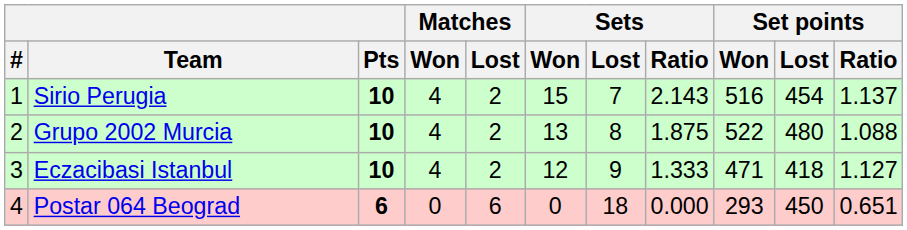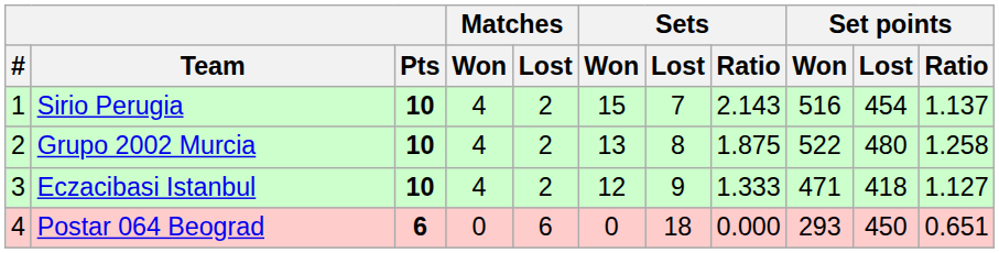Grupo 2002 Murcia | Set points / Ratio: 1.088 -> 1.258
